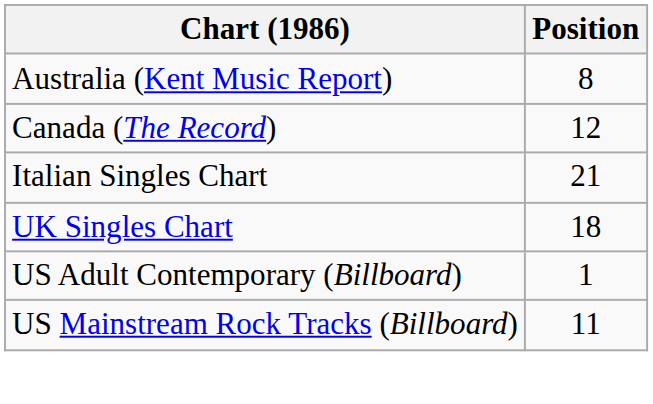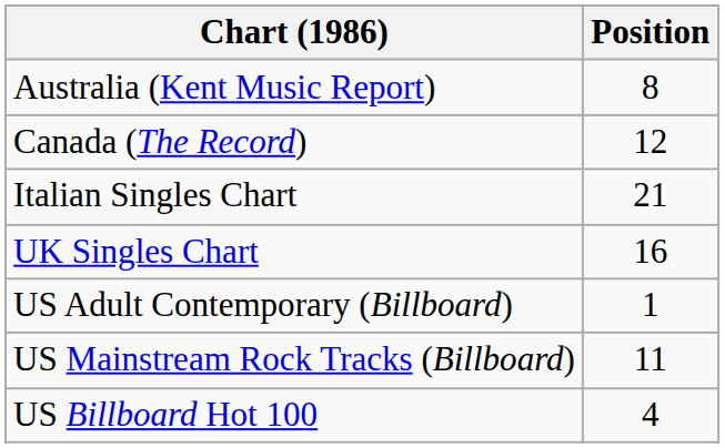UK Singles Chart | Position: 18 -> 16
+ row: US Billboard Hot 100 | 4
